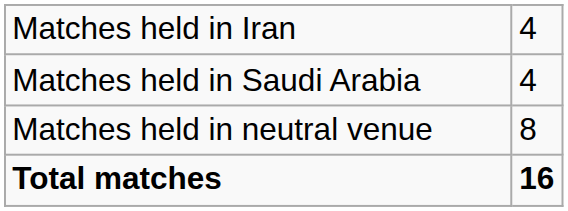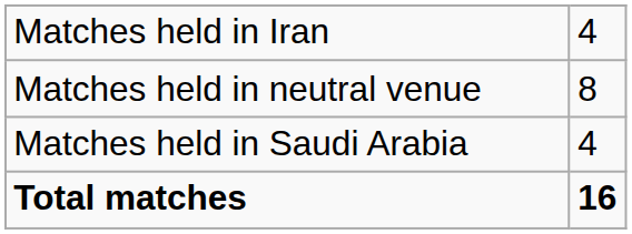rows swapped: Matches held in neutral venue <-> Matches held in Saudi Arabia
